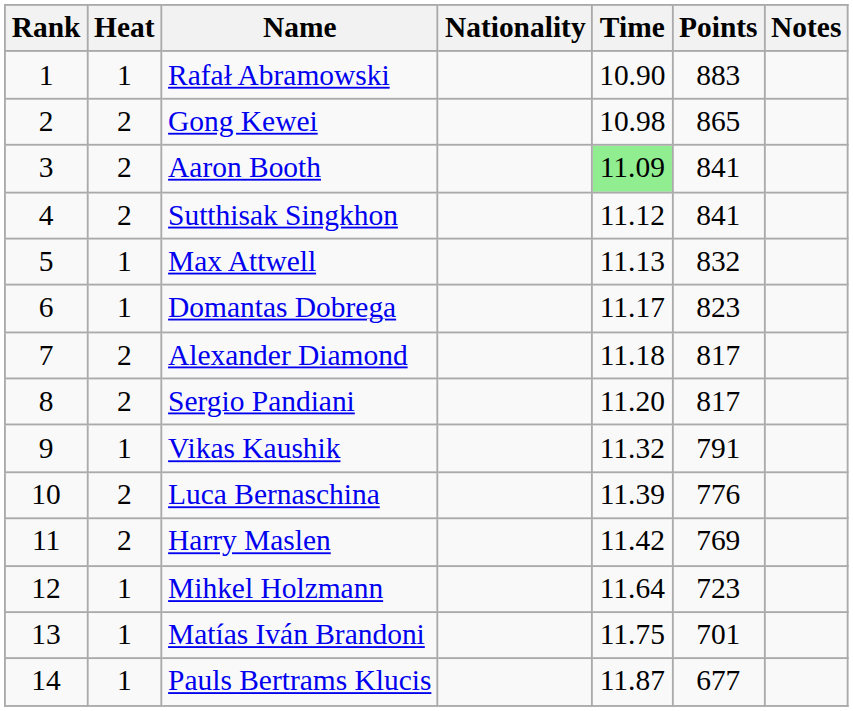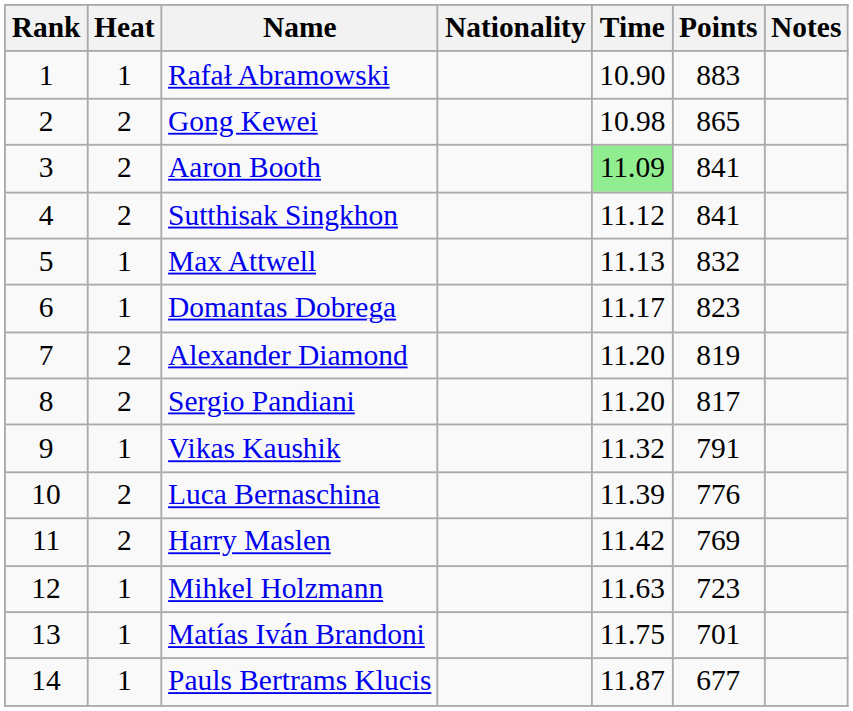Alexander Diamond | Time: 11.18 -> 11.20
Alexander Diamond | Points: 817 -> 819
Mihkel Holzmann | Time: 11.64 -> 11.63
